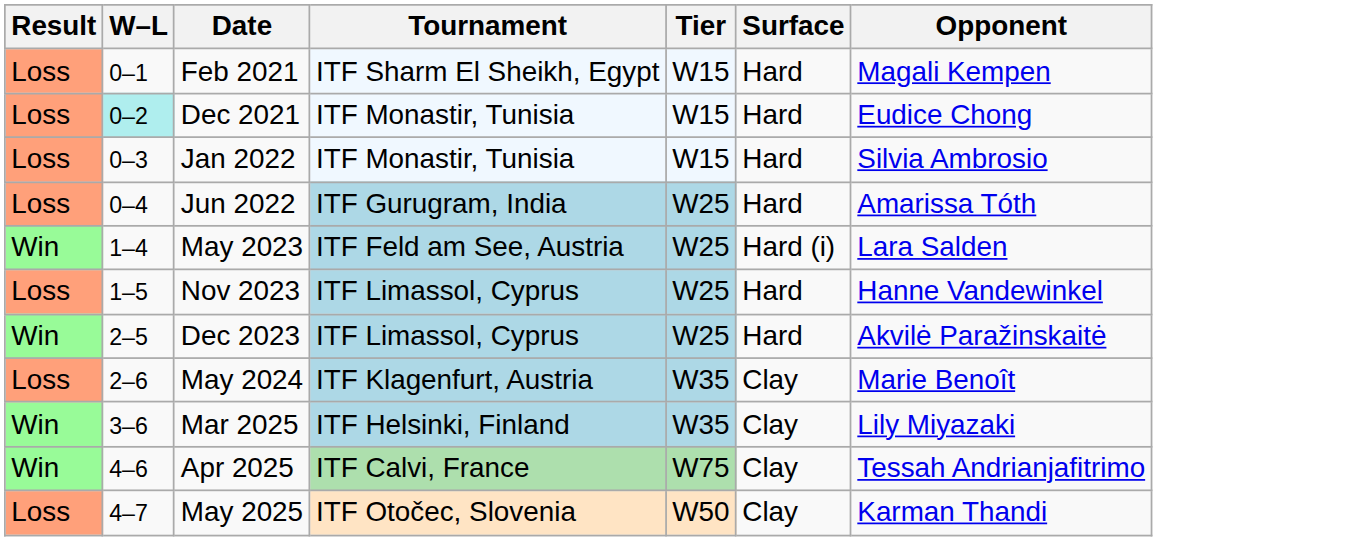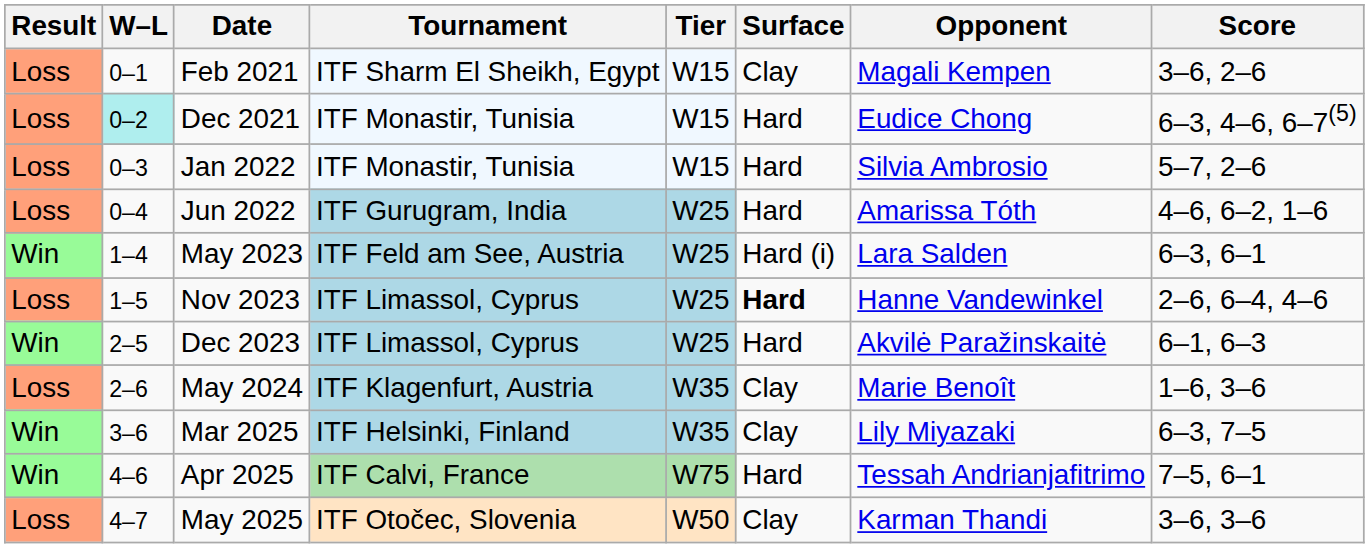+ column: Score | 3–6, 2–6 | 6–3, 4–6, 6–7(5) | 5–7, 2–6 | 4–6, 6–2, 1–6 | 6–3, 6–1 | 2–6, 6–4, 4–6 | 6–1, 6–3 | 1–6, 3–6 | 6–3, 7–5 | 7–5, 6–1 | 3–6, 3–6
Feb 2021 | Surface: Hard -> Clay
Nov 2023 | Surface: normal -> bold
Apr 2025 | Surface: Clay -> Hard
